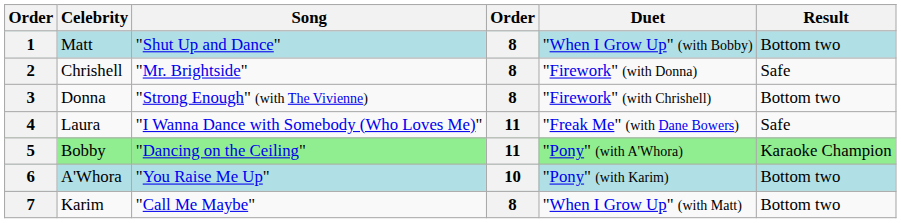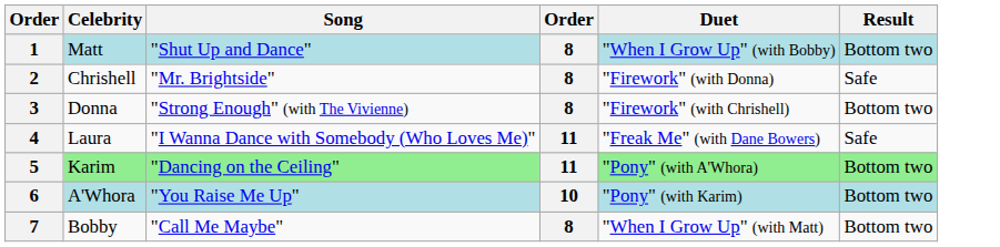5 | Celebrity: Bobby -> Karim
5 | Result: Karaoke Champion -> Bottom two
7 | Celebrity: Karim -> Bobby
